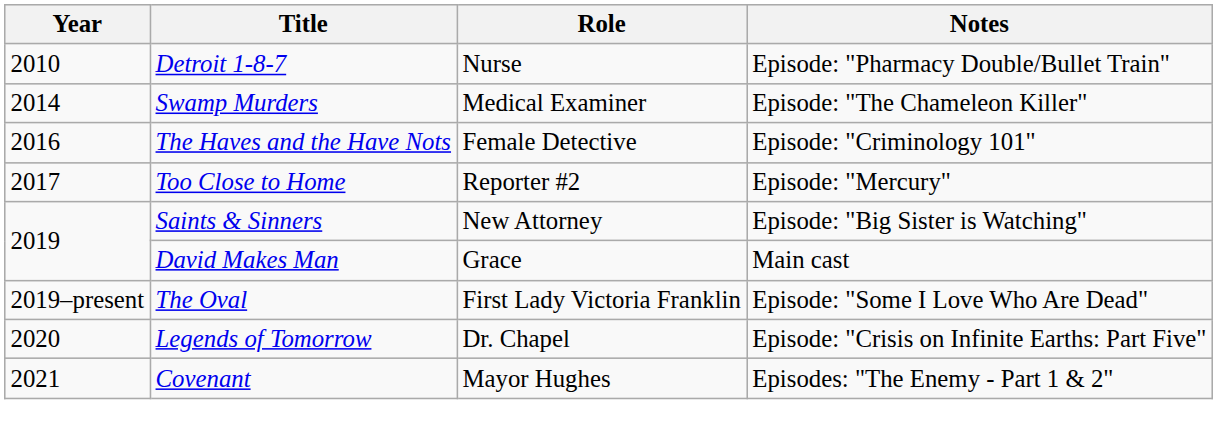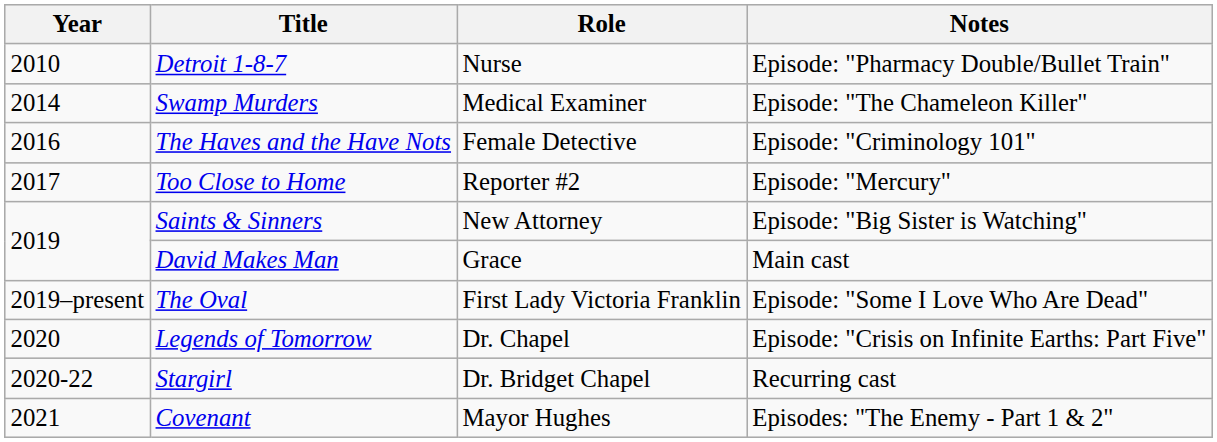+ row: 2020-22 | Stargirl | Dr. Bridget Chapel | Recurring cast
